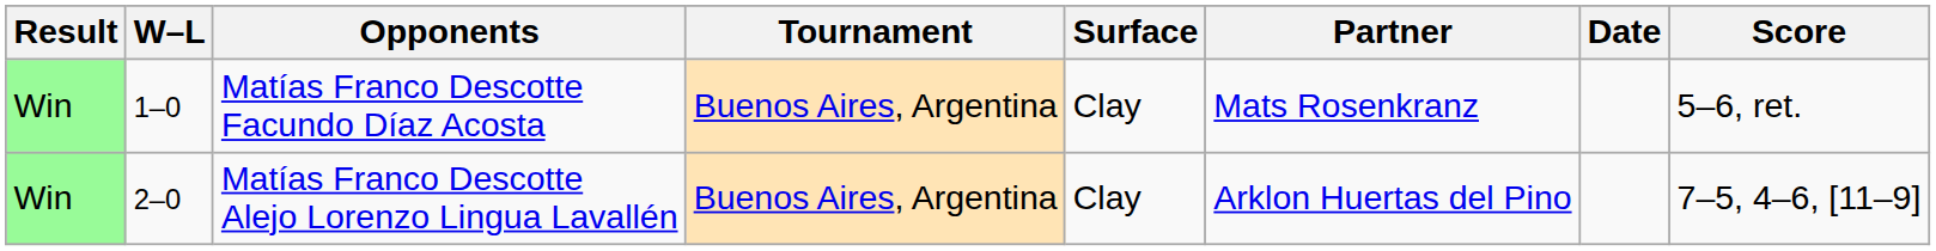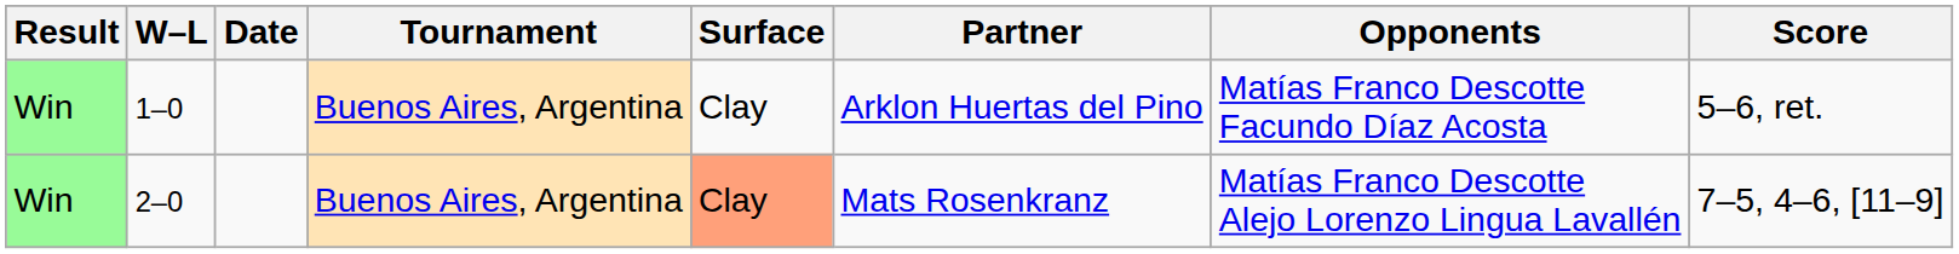columns swapped: Date <-> Opponents
1–0 | Partner: Mats Rosenkranz -> Arklon Huertas del Pino
2–0 | Surface: no background -> lightsalmon background
2–0 | Partner: Arklon Huertas del Pino -> Mats Rosenkranz
